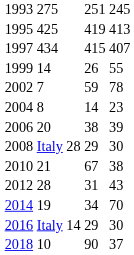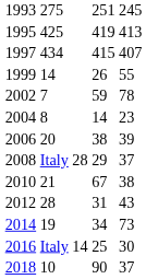2008 | column 4: 30 -> 37
2014 | column 4: 70 -> 73
2016 | column 3: 29 -> 25
